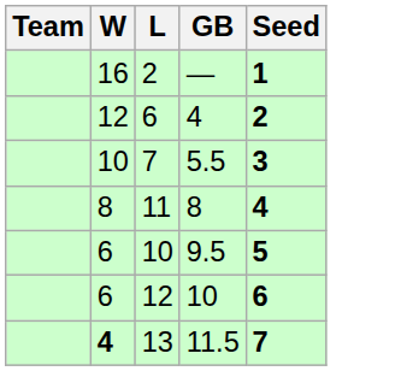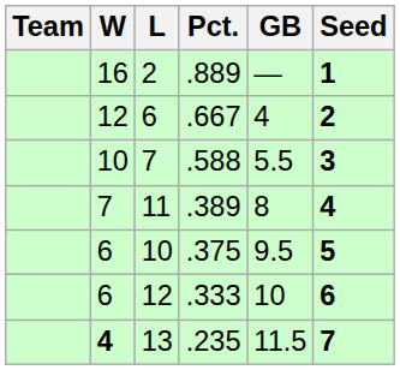+ column: Pct. | .889 | .667 | .588 | .389 | .375 | .333 | .235
11 | W: 8 -> 7
